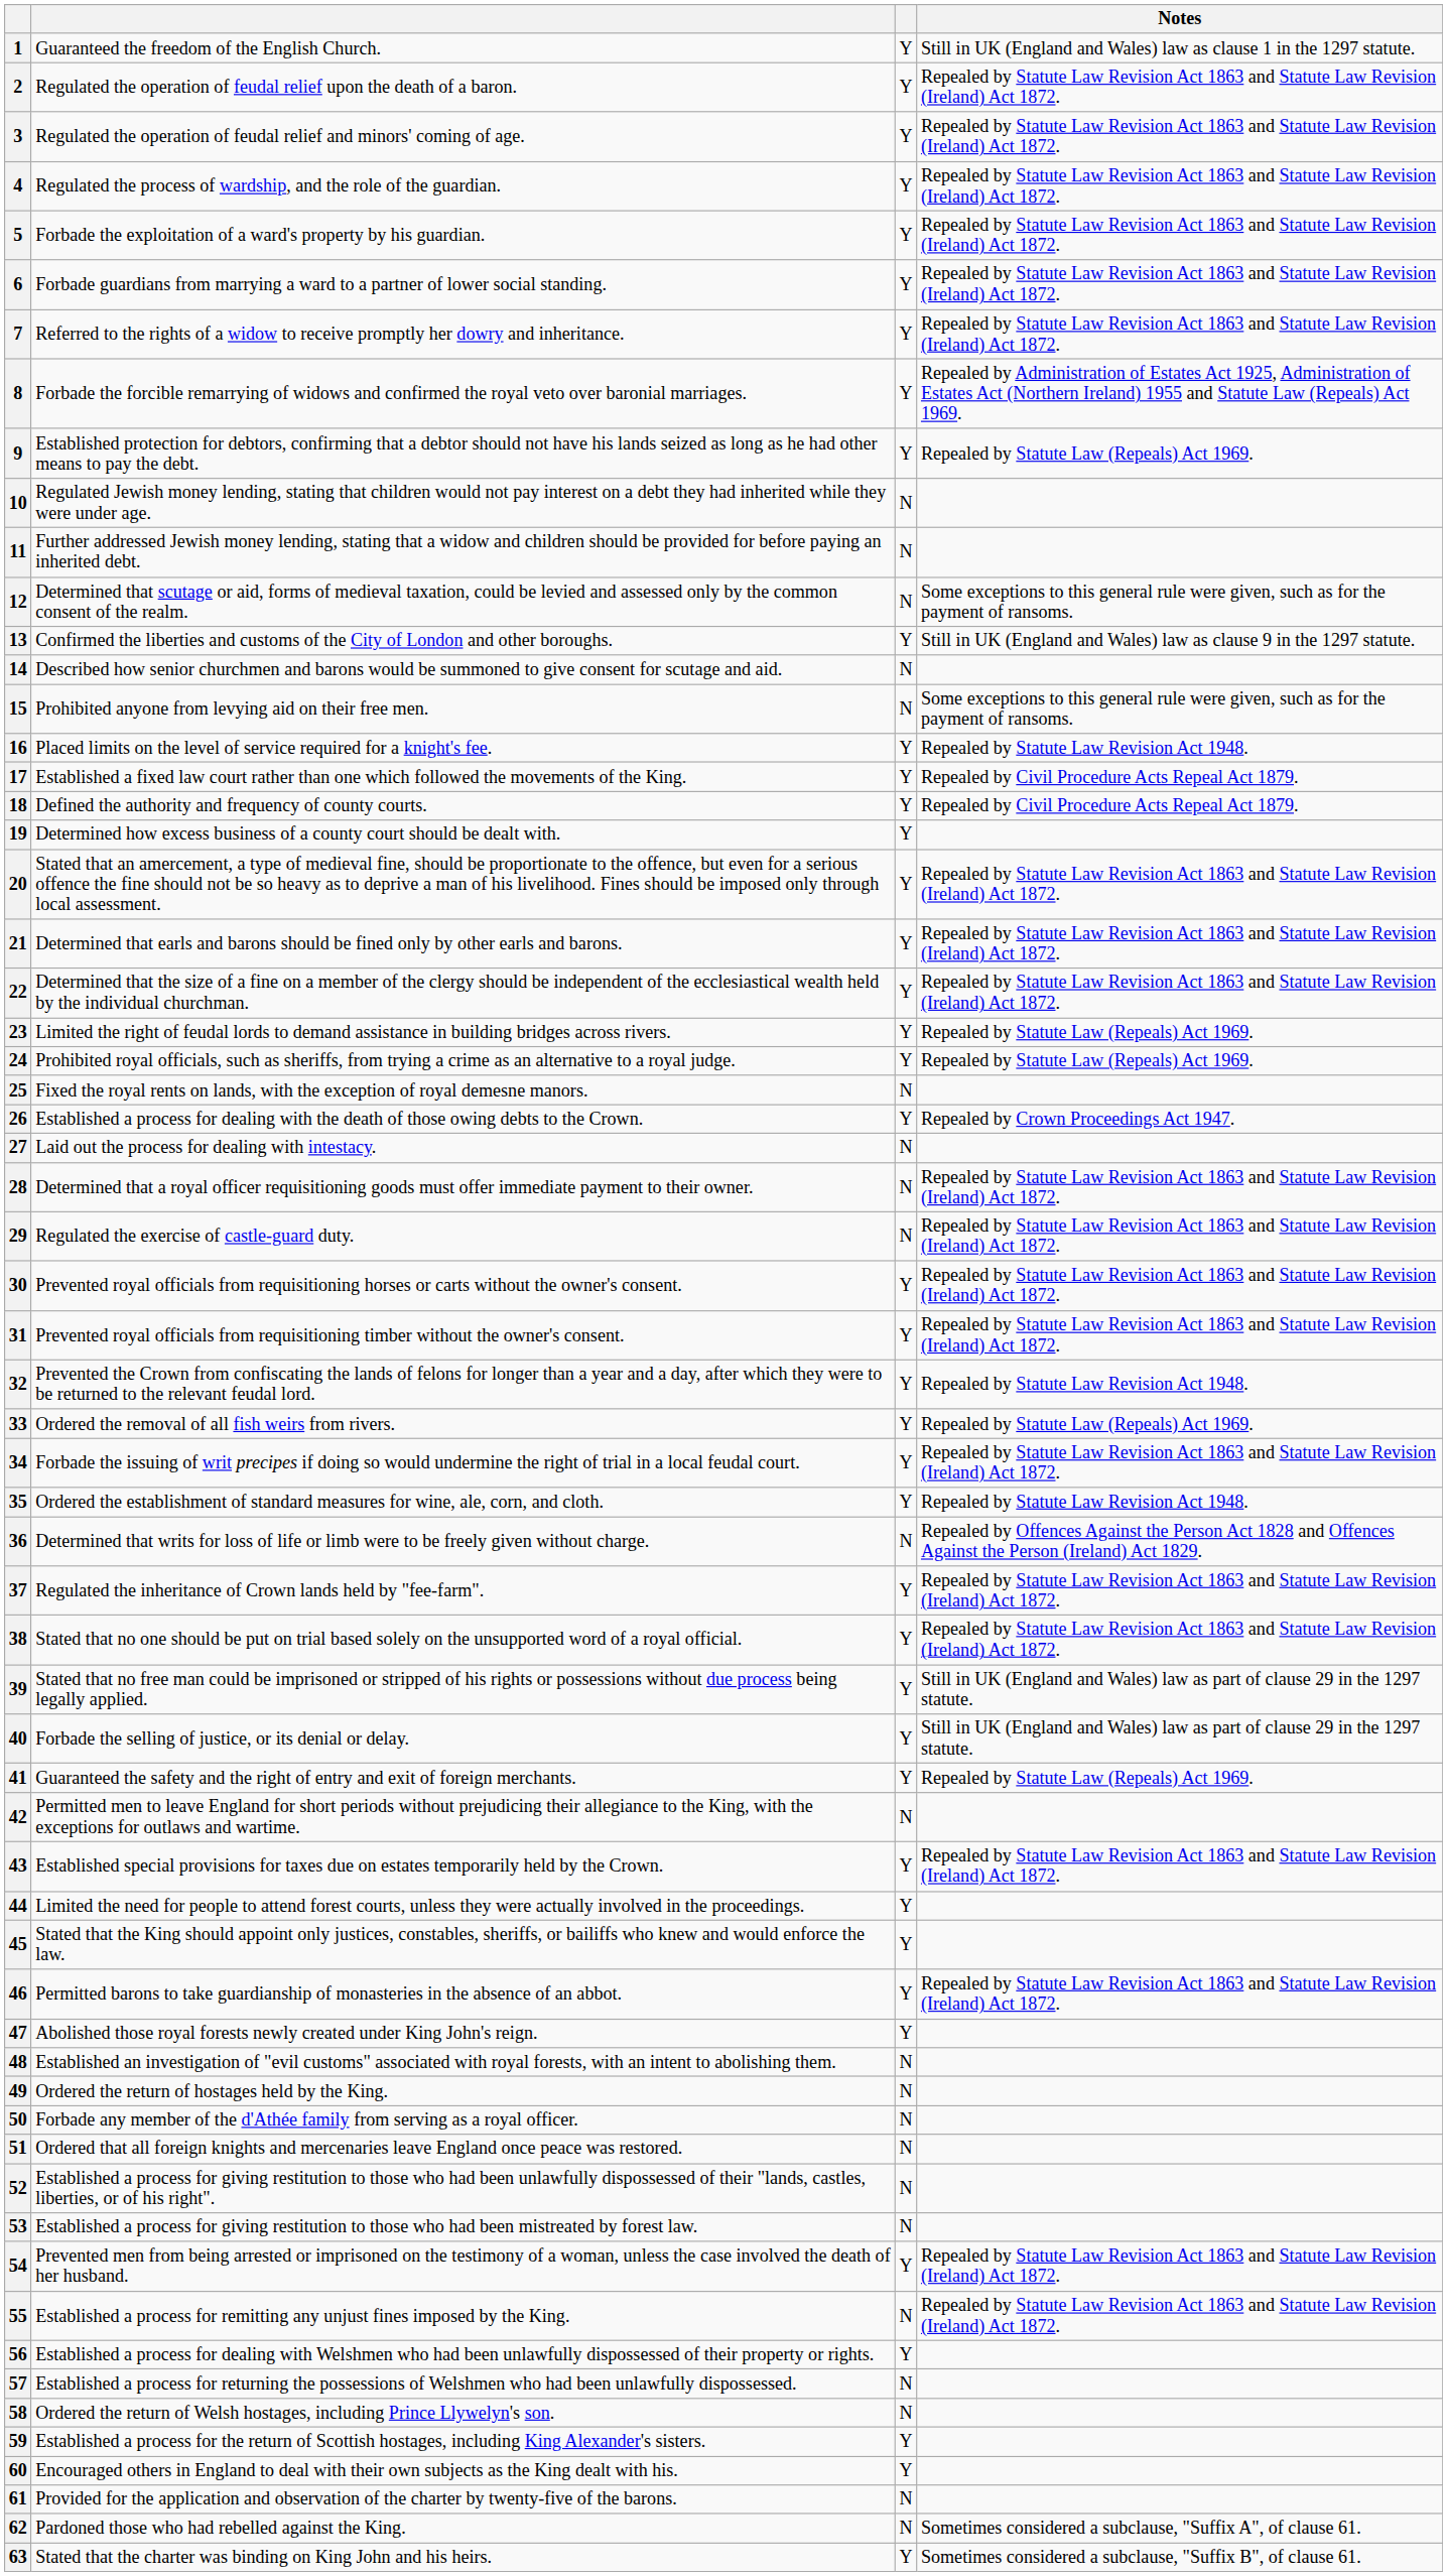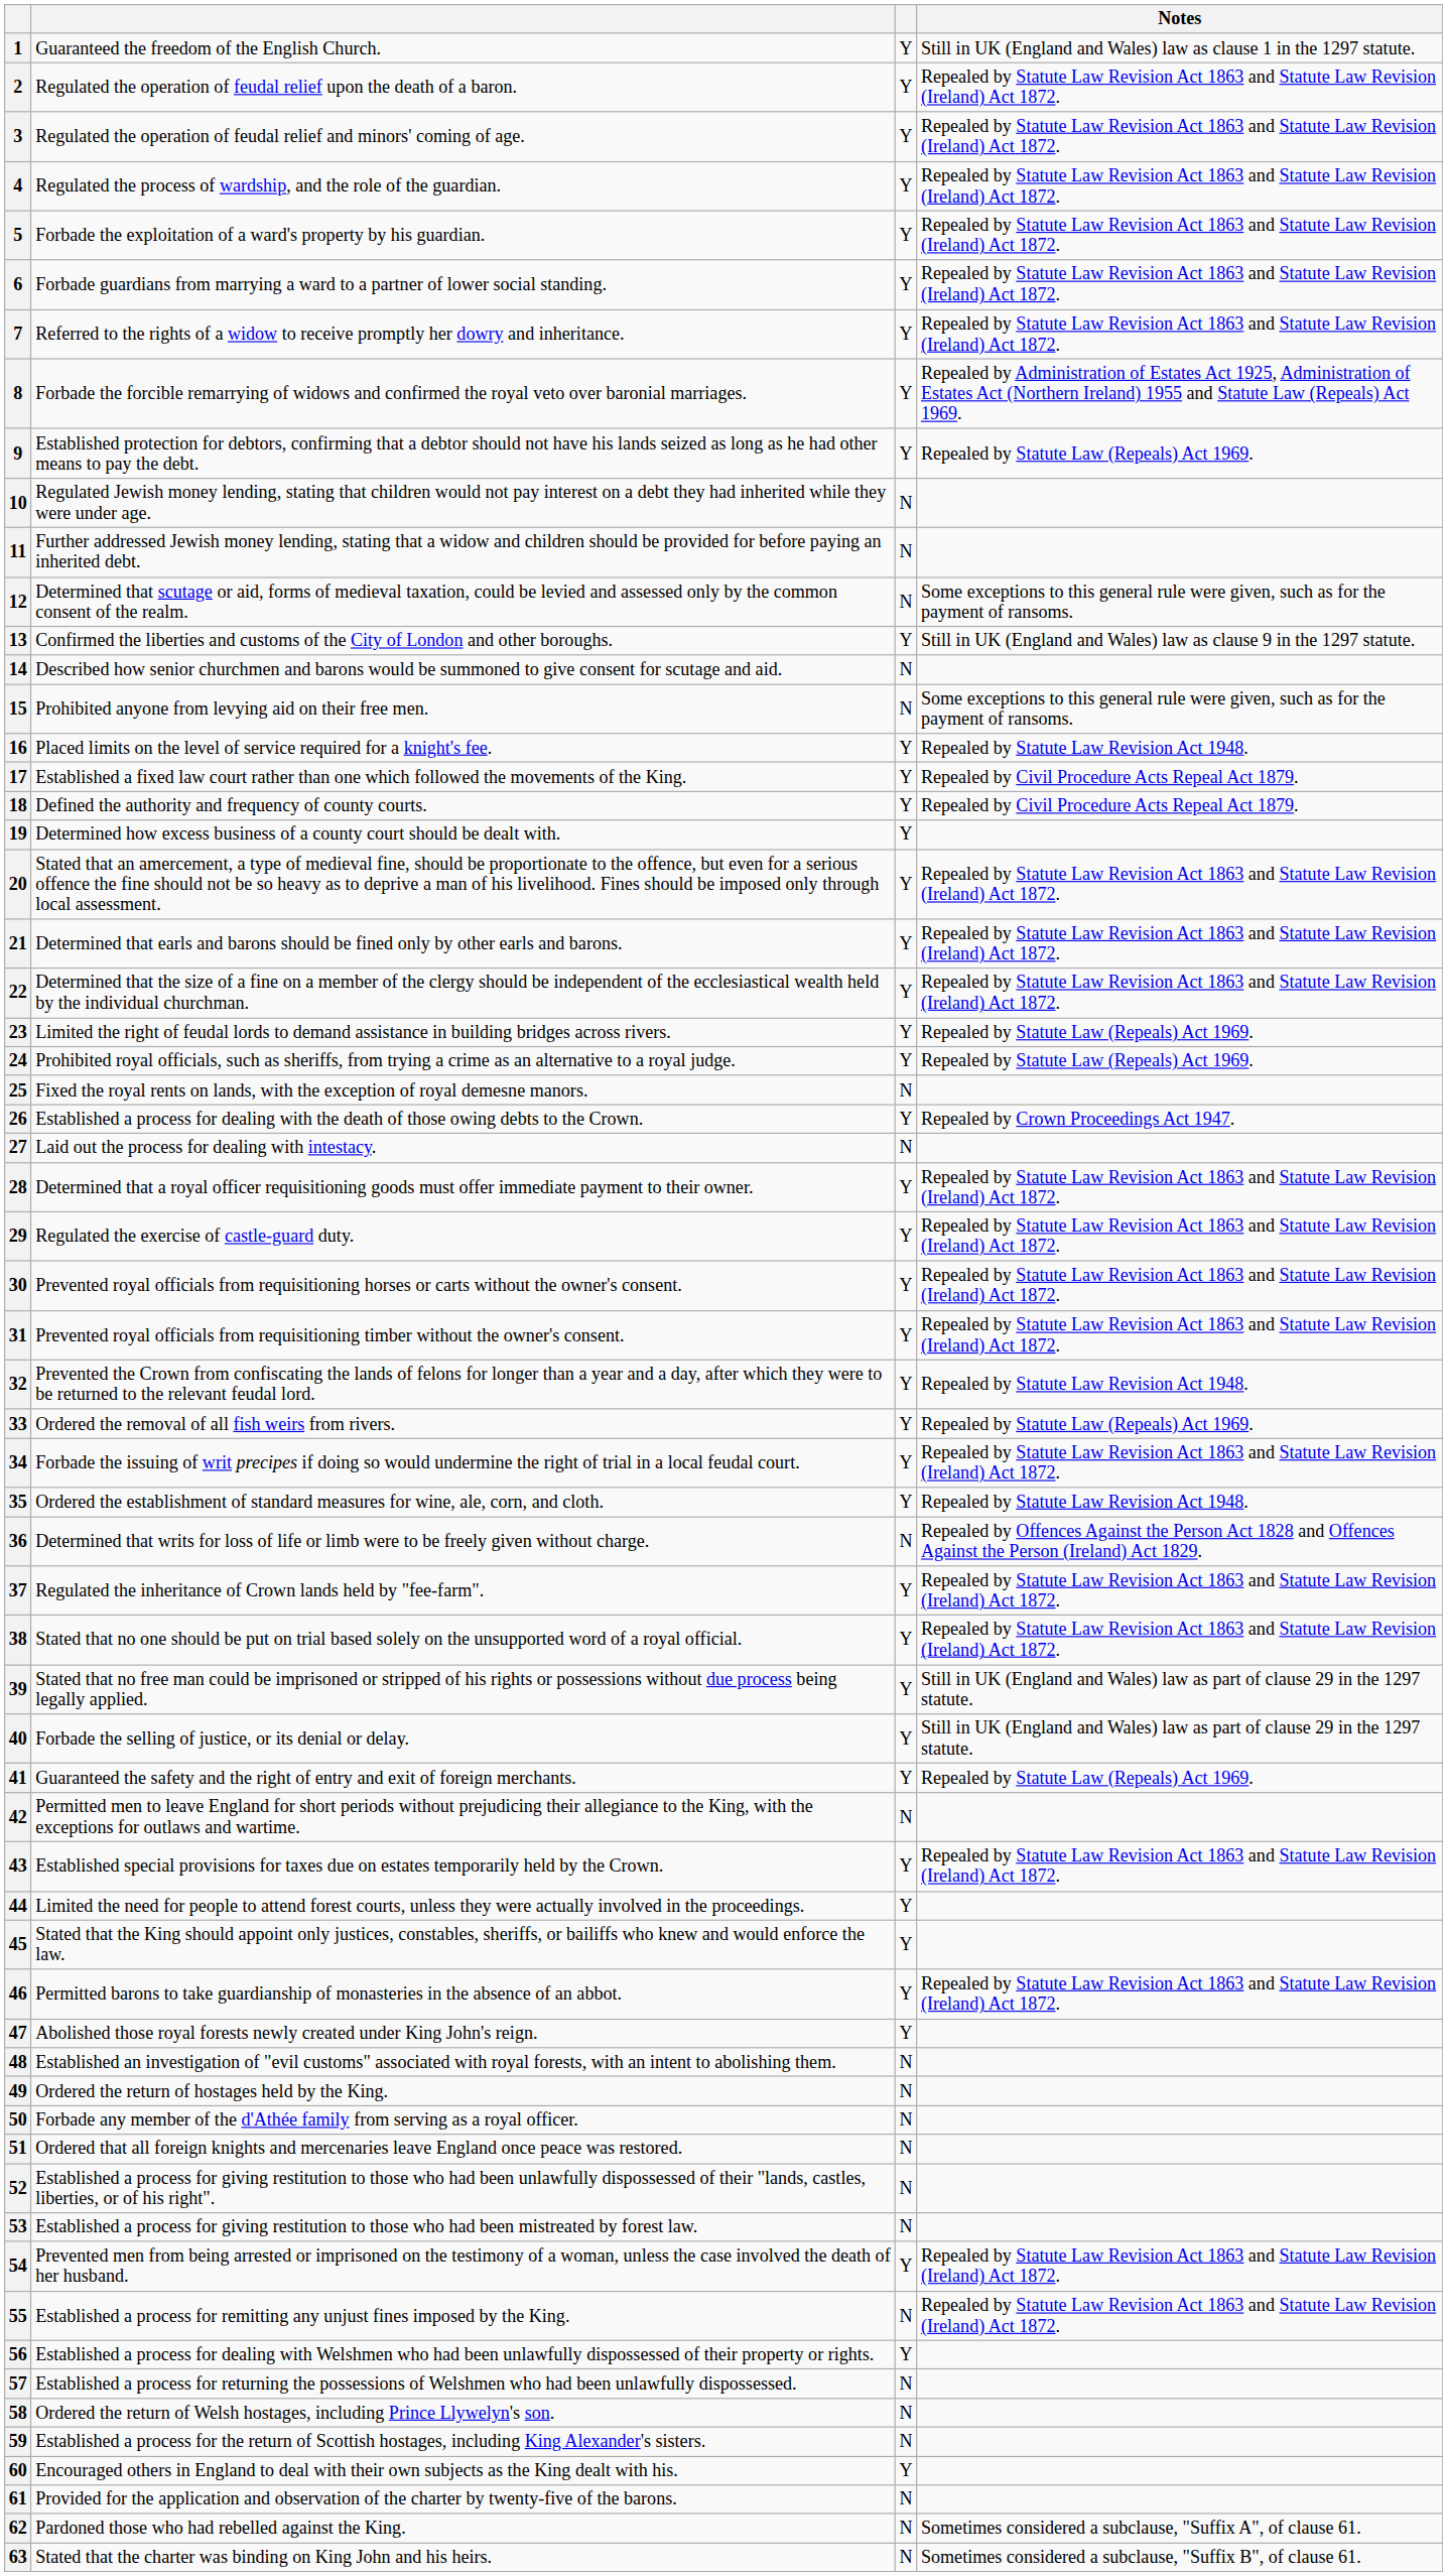28 | column 3: N -> Y
29 | column 3: N -> Y
59 | column 3: Y -> N
63 | column 3: Y -> N
